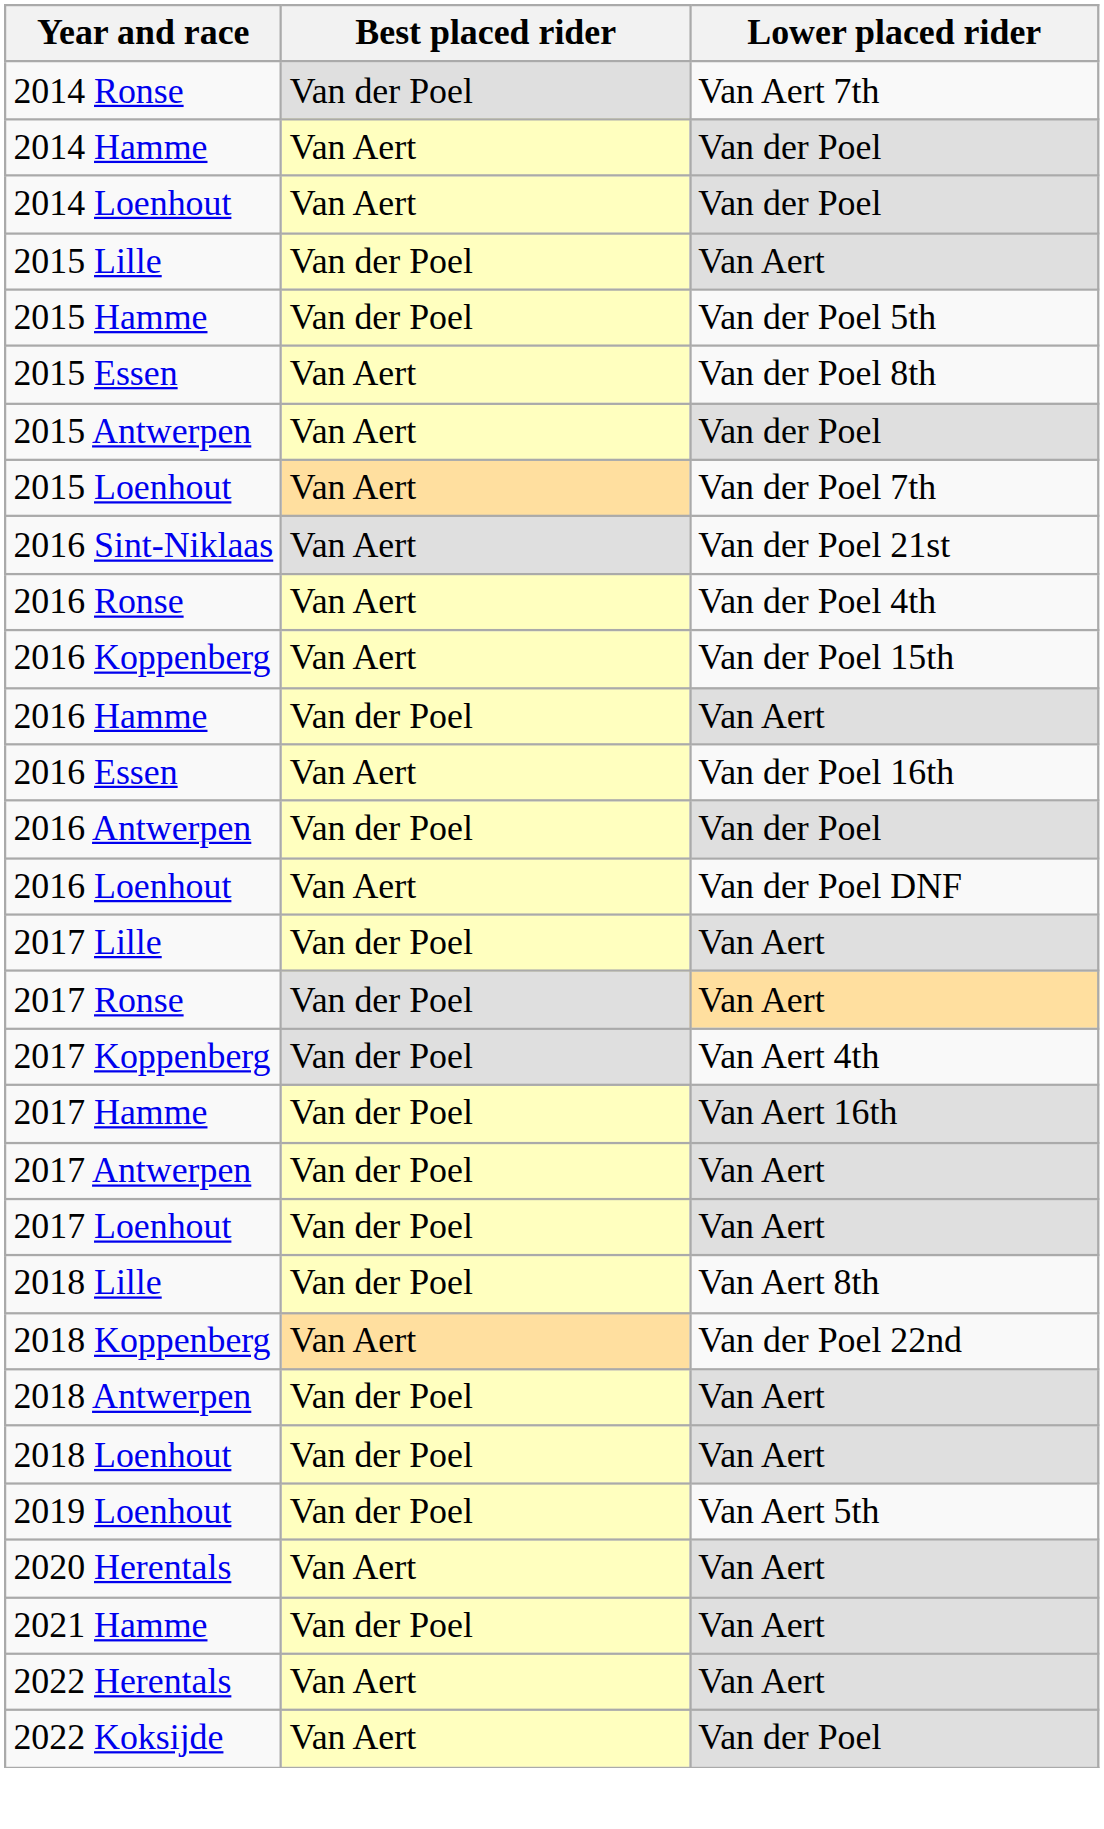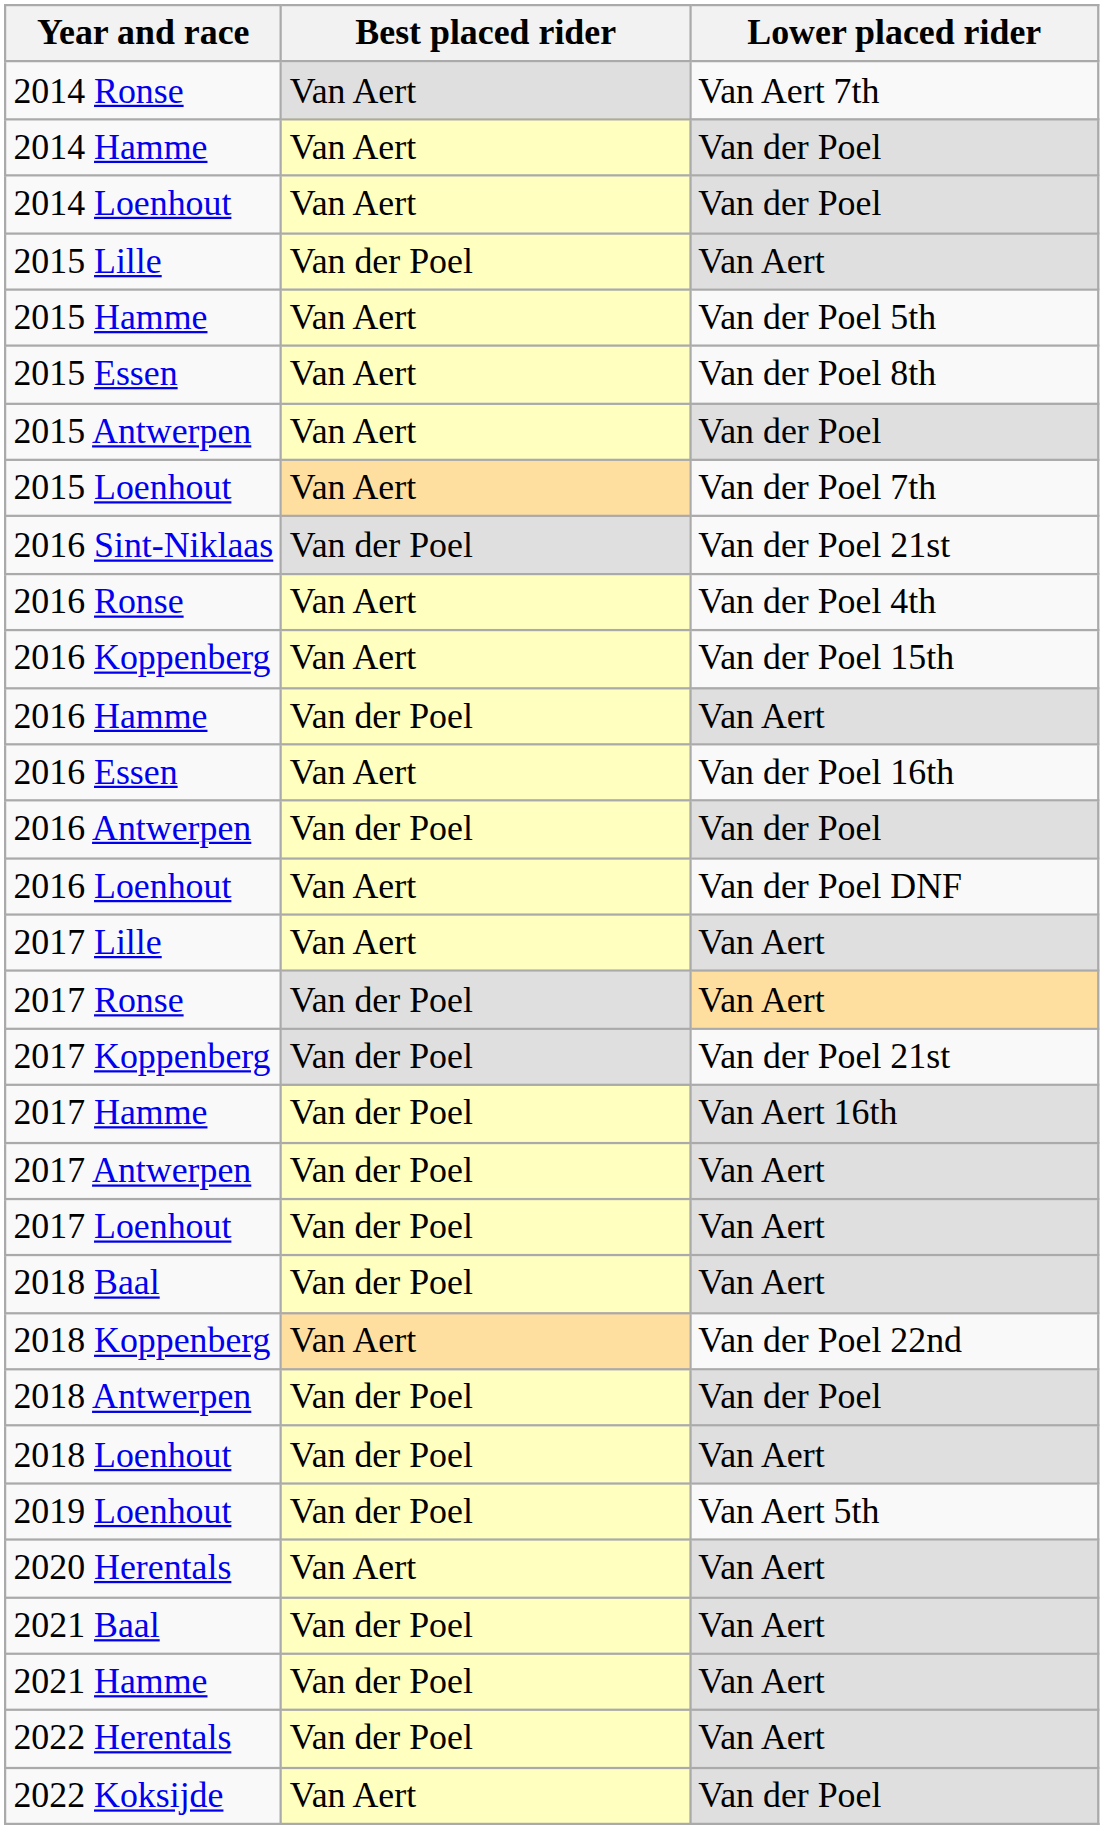2014 Ronse | Best placed rider: Van der Poel -> Van Aert
2015 Hamme | Best placed rider: Van der Poel -> Van Aert
2016 Sint-Niklaas | Best placed rider: Van Aert -> Van der Poel
2017 Lille | Best placed rider: Van der Poel -> Van Aert
2017 Koppenberg | Lower placed rider: Van Aert 4th -> Van der Poel 21st
+ row: 2018 Baal | Van der Poel | Van Aert
- row: 2018 Lille | Van der Poel | Van Aert 8th
2018 Antwerpen | Lower placed rider: Van Aert -> Van der Poel
+ row: 2021 Baal | Van der Poel | Van Aert
2022 Herentals | Best placed rider: Van Aert -> Van der Poel
